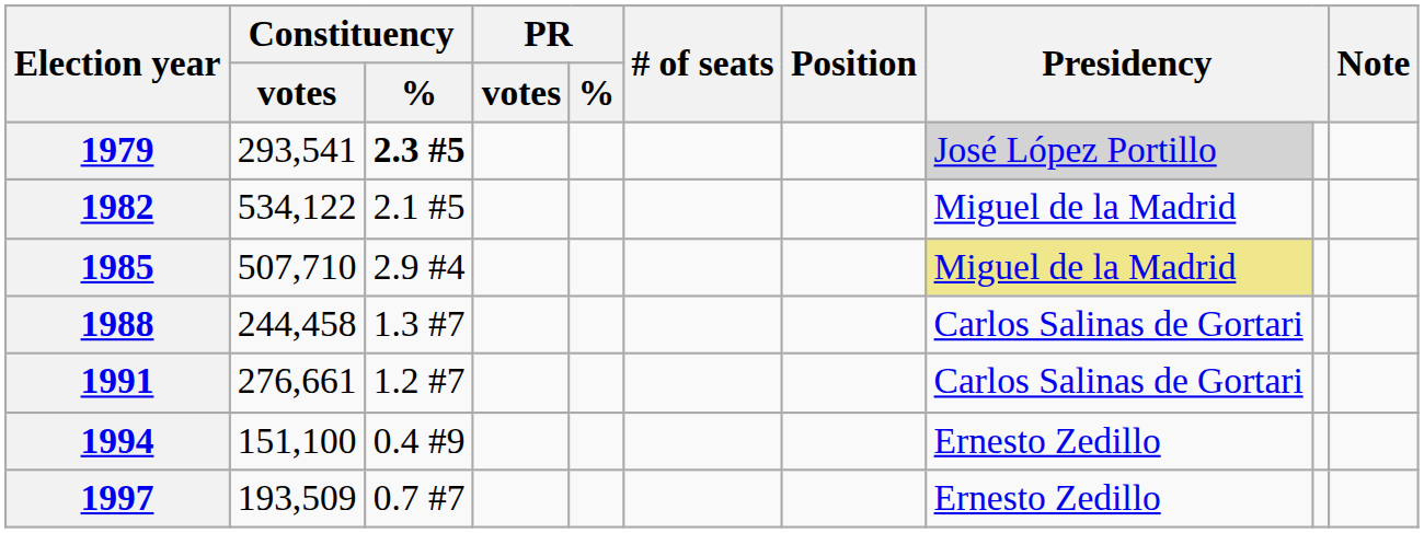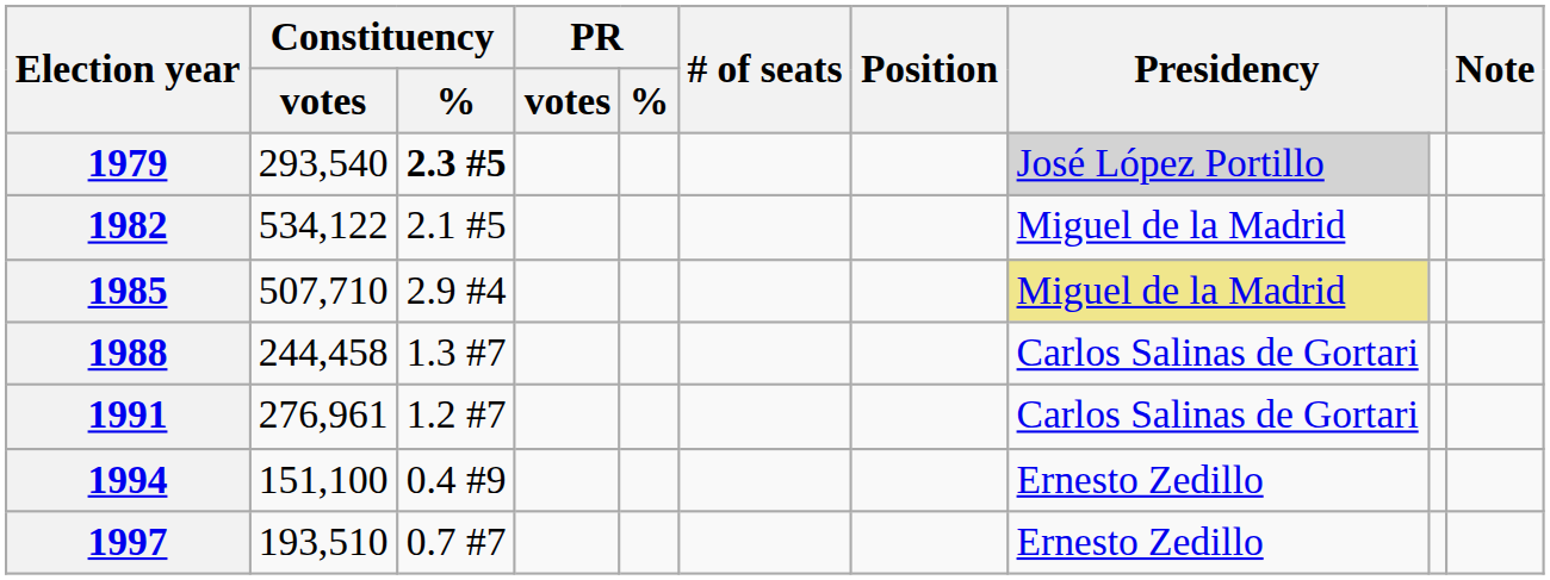1979 | Constituency / votes: 293,541 -> 293,540
1991 | Constituency / votes: 276,661 -> 276,961
1997 | Constituency / votes: 193,509 -> 193,510
